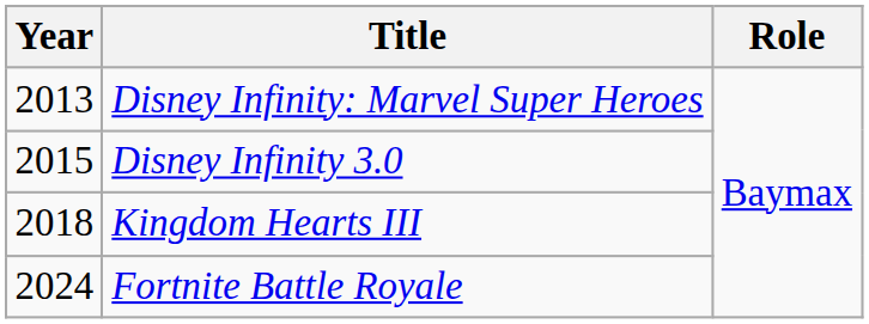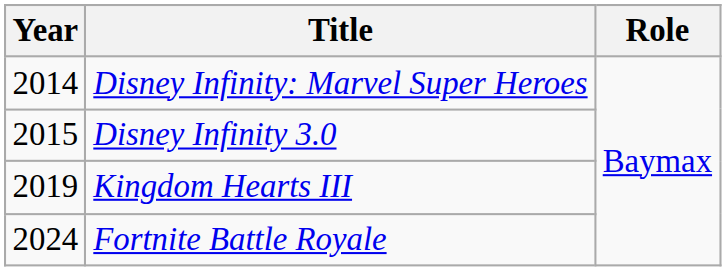Disney Infinity: Marvel Super Heroes | Year: 2013 -> 2014
Kingdom Hearts III | Year: 2018 -> 2019
